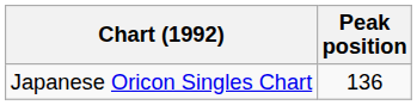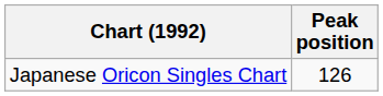Japanese Oricon Singles Chart | Peak position: 136 -> 126
